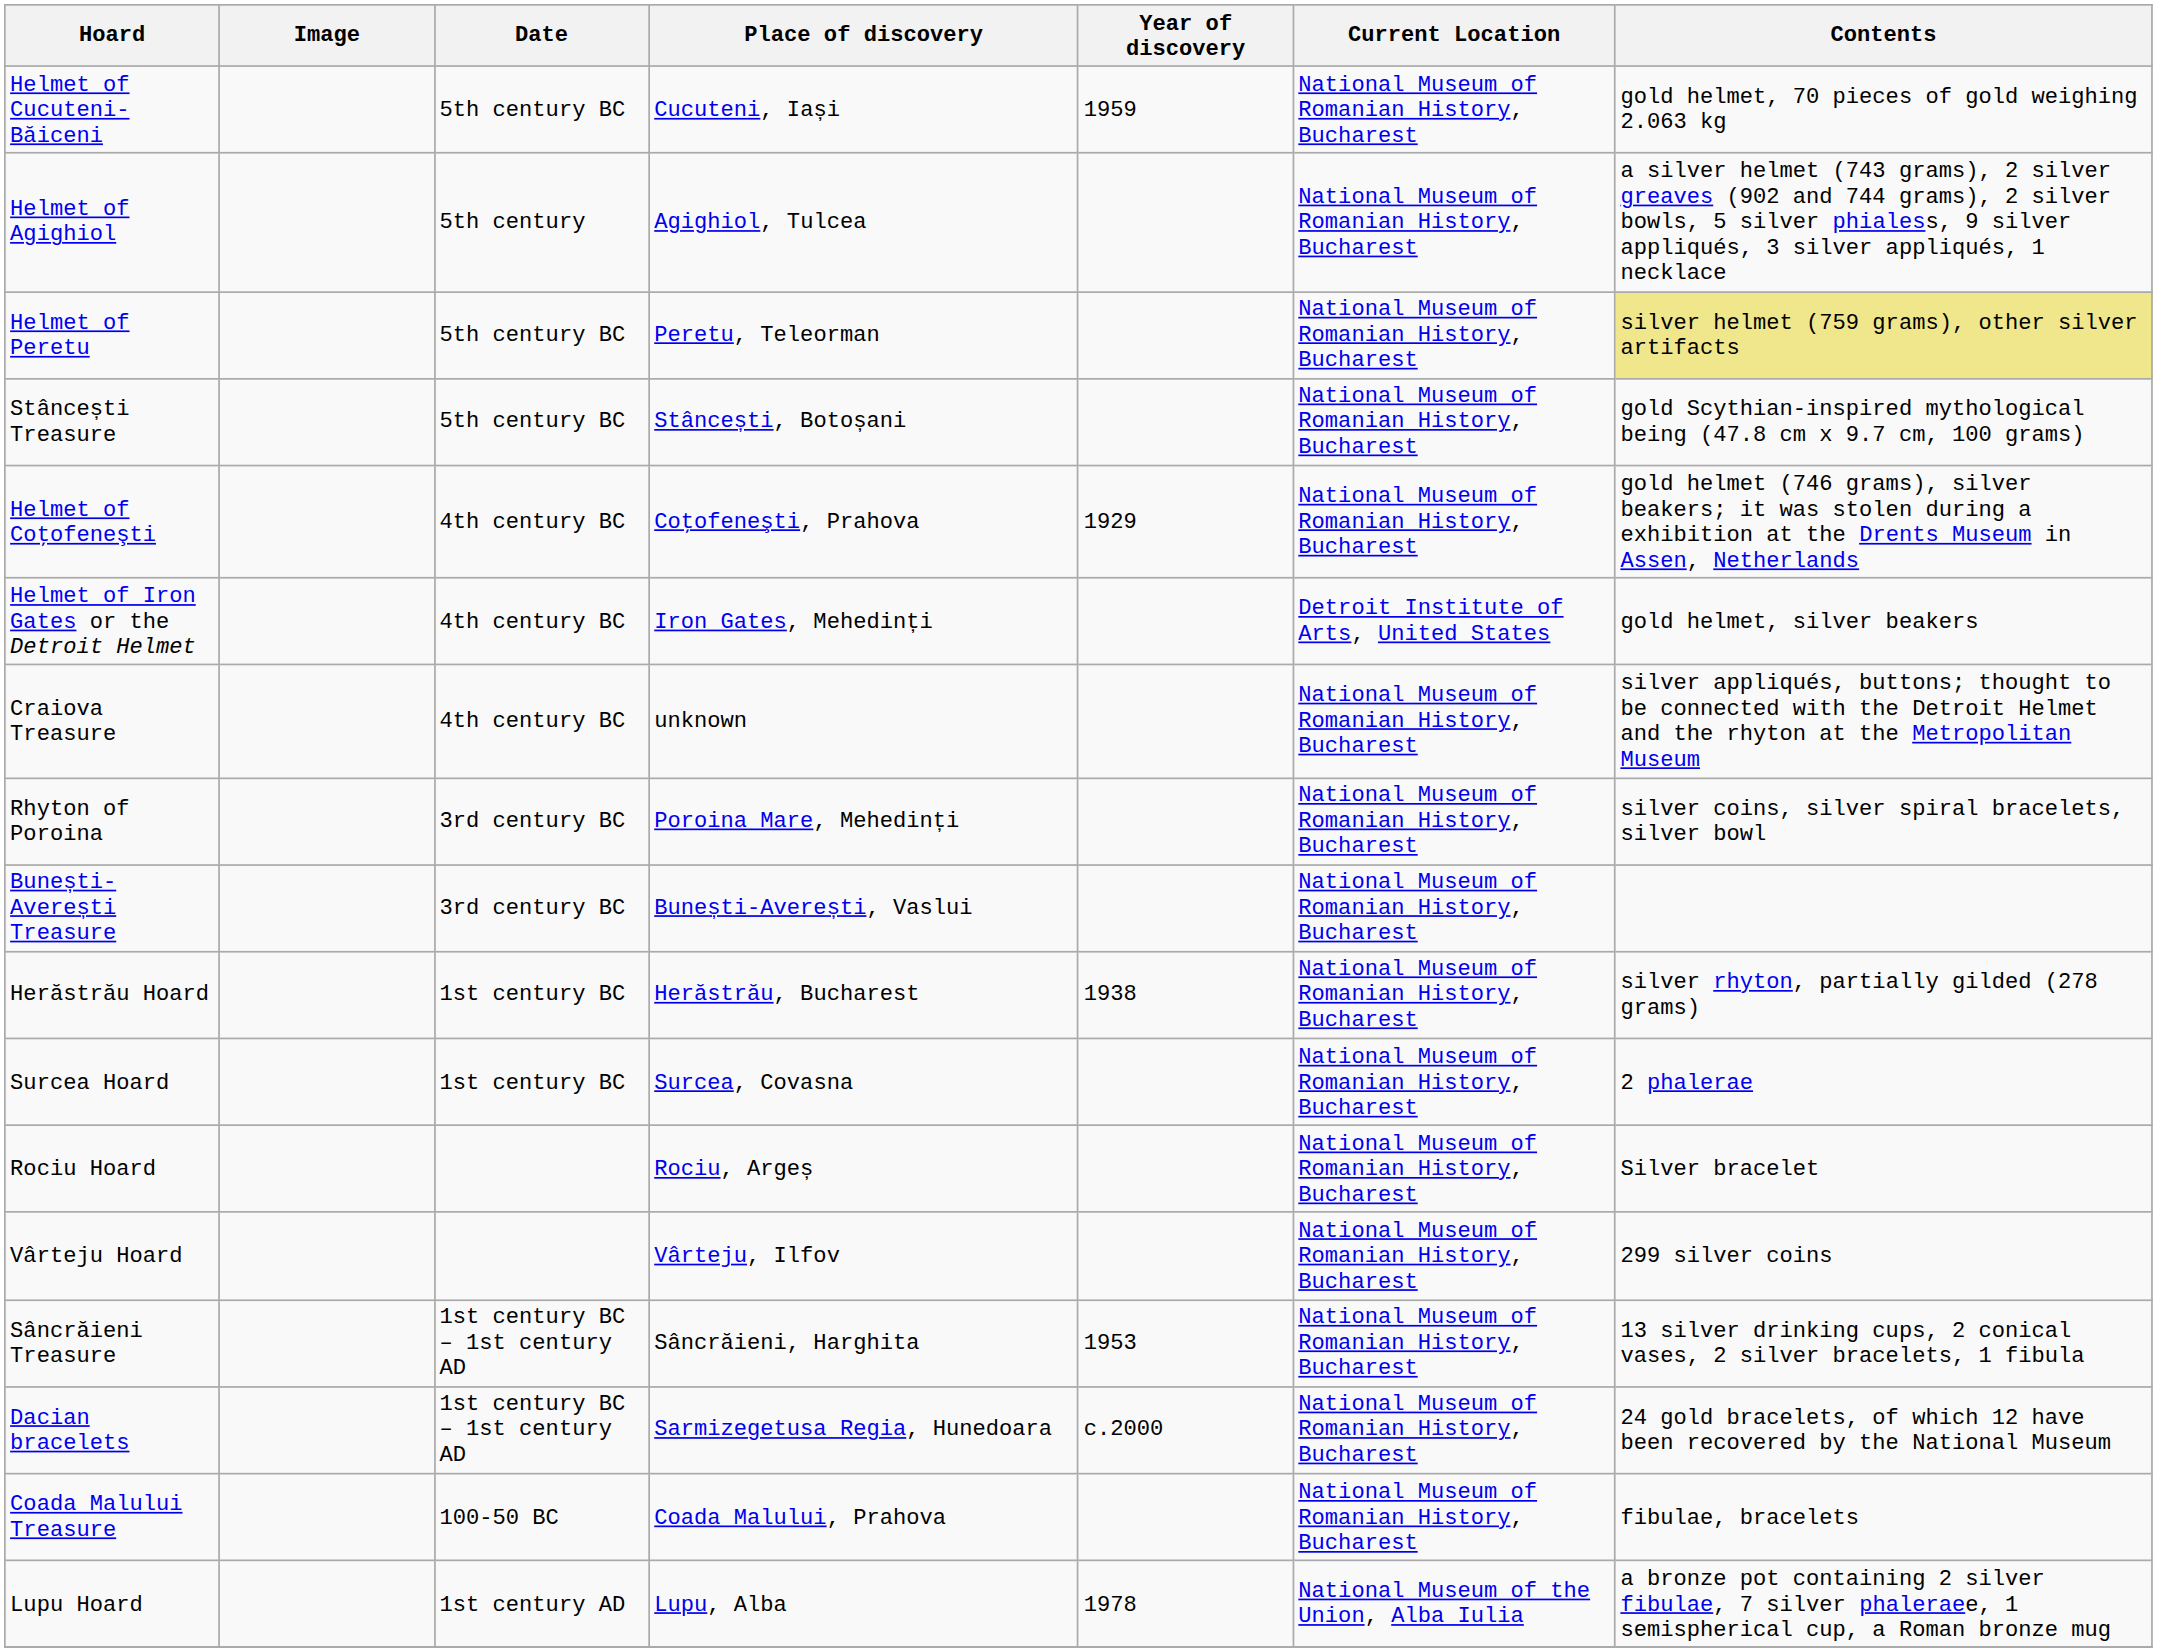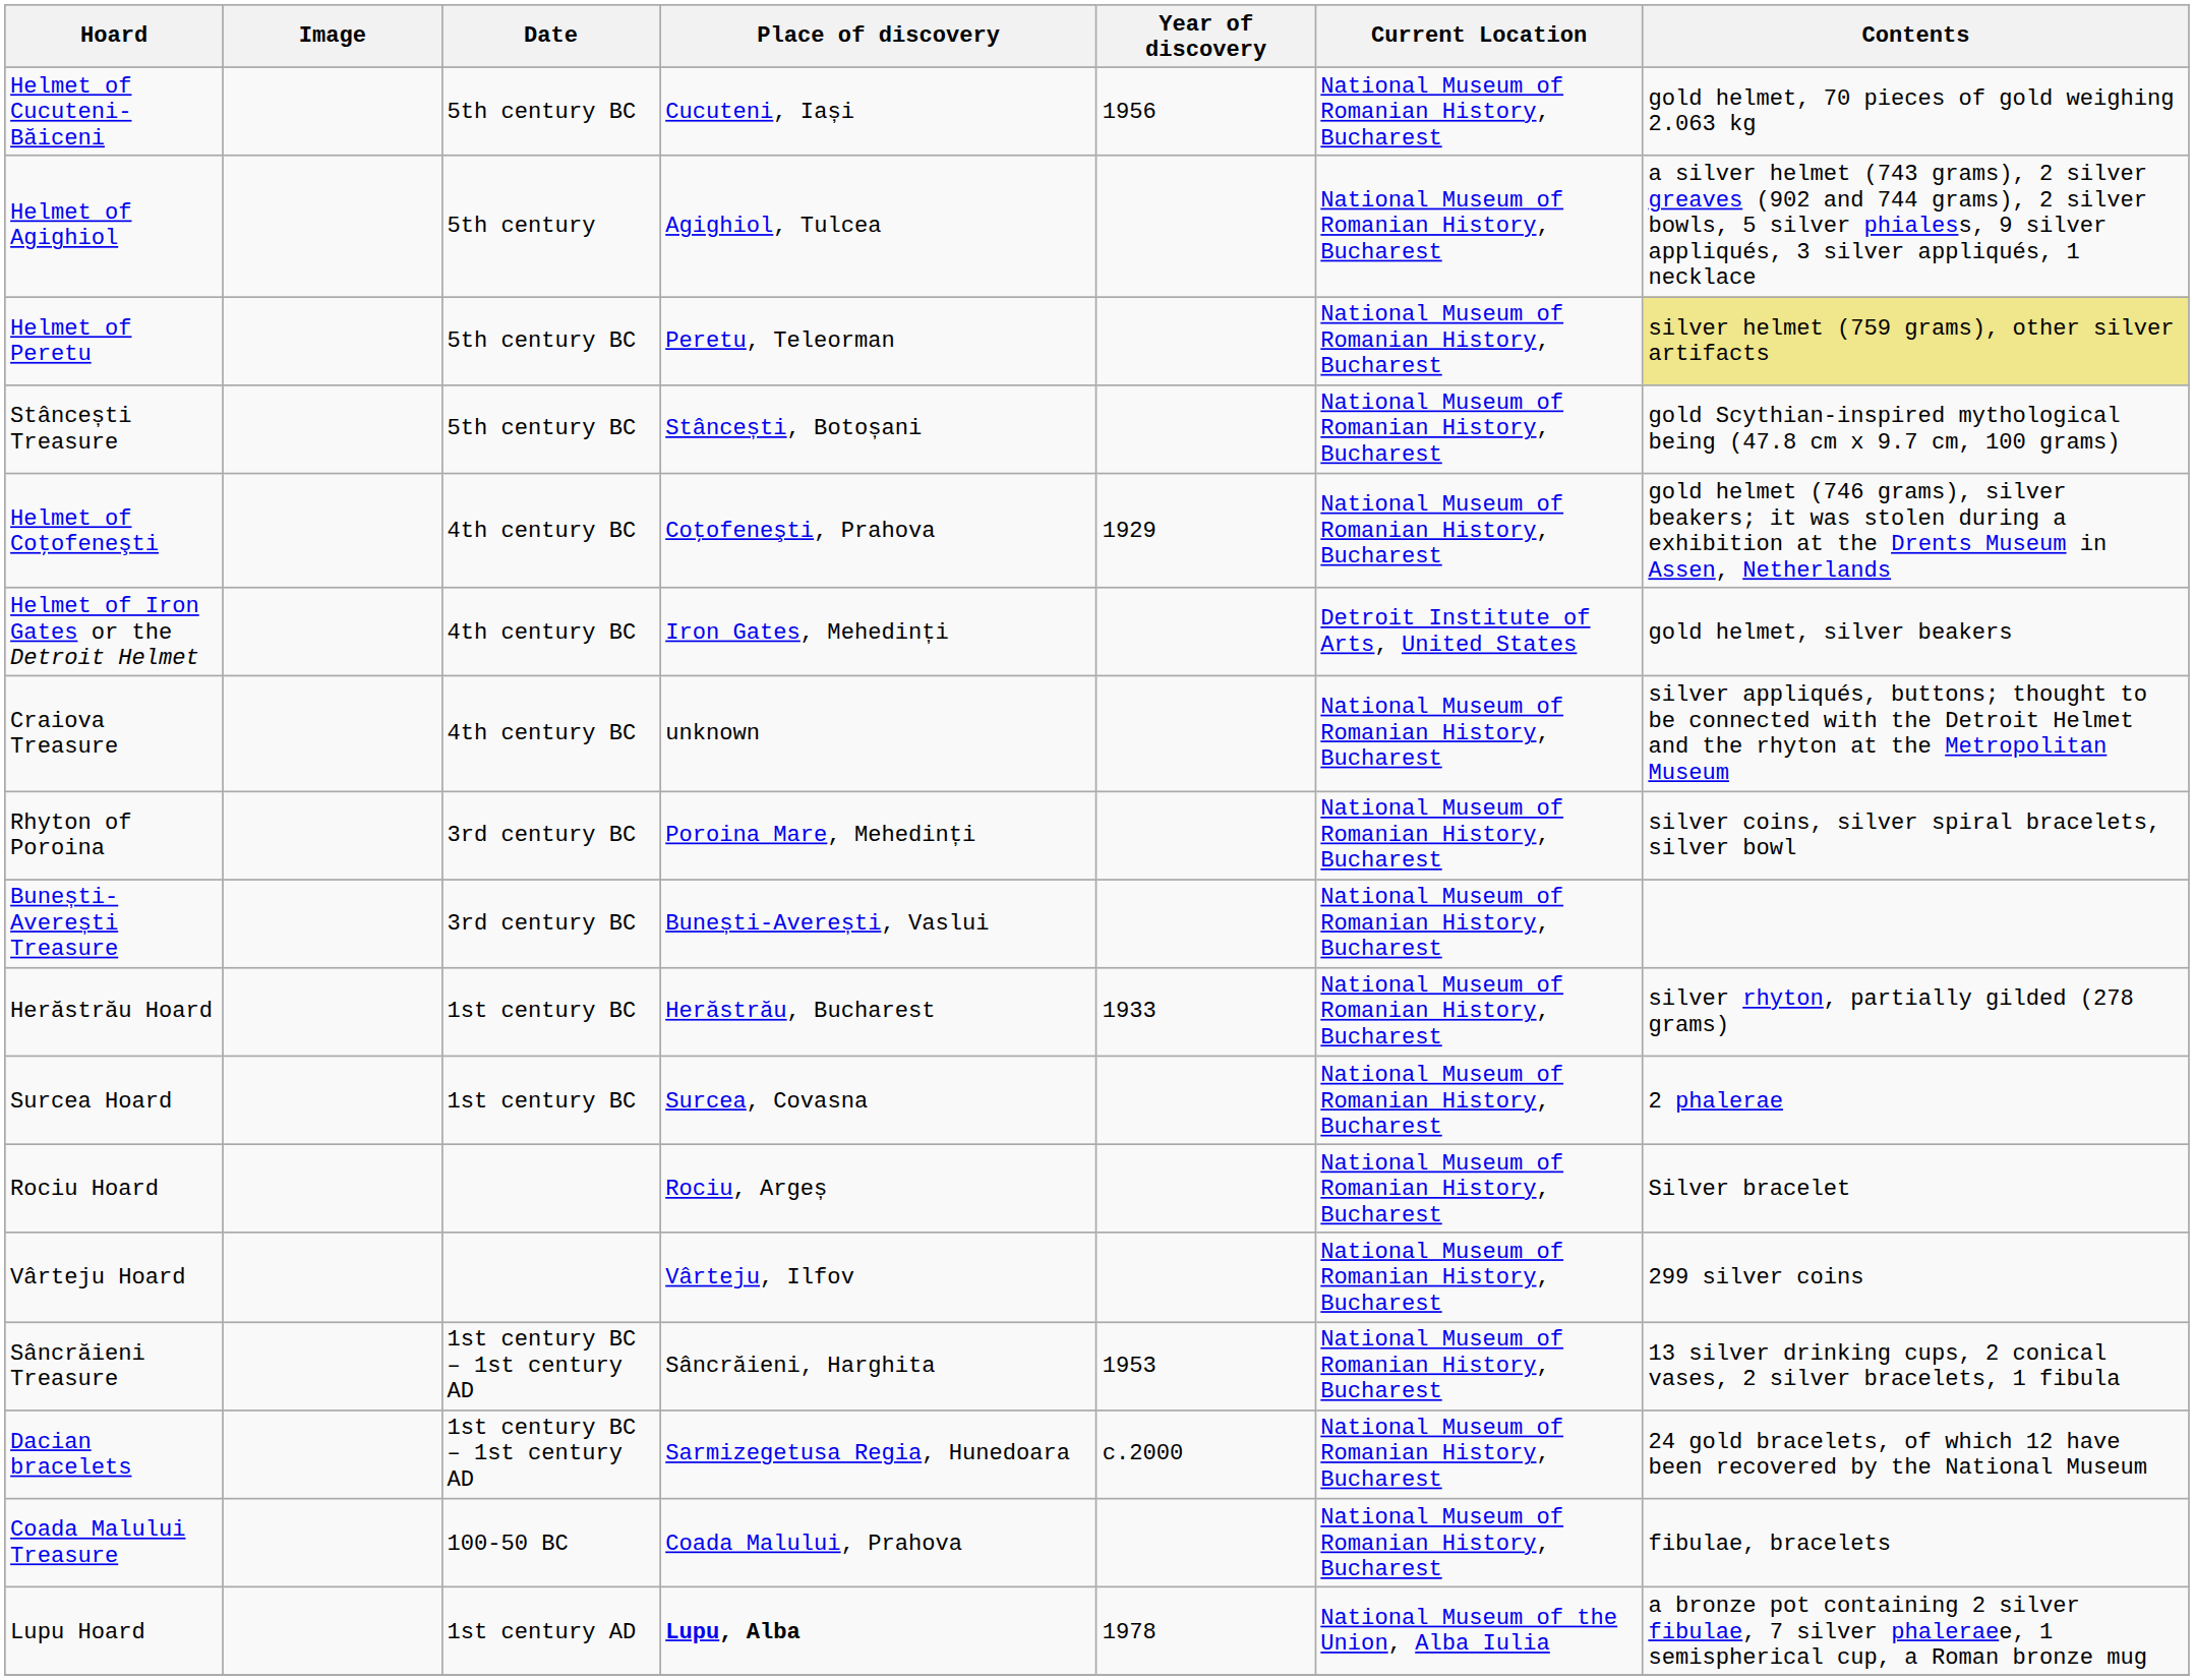Helmet of Cucuteni-Băiceni | Year of discovery: 1959 -> 1956
Herăstrău Hoard | Year of discovery: 1938 -> 1933
Lupu Hoard | Place of discovery: normal -> bold
